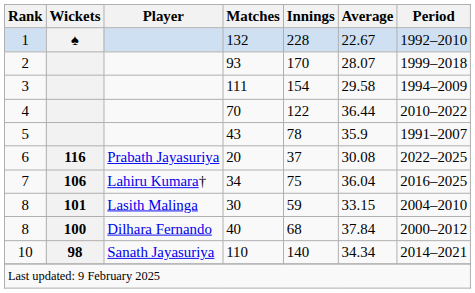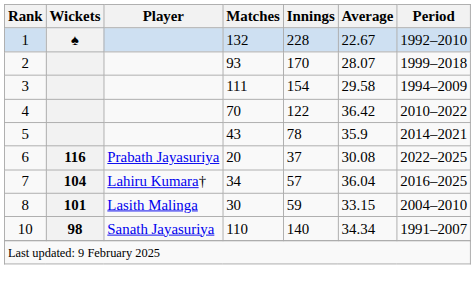70 | Average: 36.44 -> 36.42
43 | Period: 1991–2007 -> 2014–2021
34 | Wickets: 106 -> 104
34 | Innings: 75 -> 57
- row: 8 | 100 | Dilhara Fernando | 40 | 68 | 37.84 | 2000–2012
110 | Period: 2014–2021 -> 1991–2007
